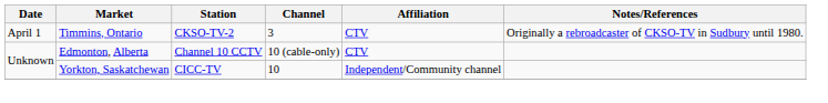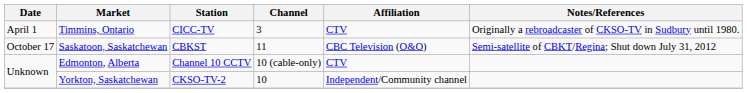Timmins, Ontario | Station: CKSO-TV-2 -> CICC-TV
+ row: October 17 | Saskatoon, Saskatchewan | CBKST | 11 | CBC Television (O&O) | Semi-satellite of CBKT/Regina; Shut down July 31, 2012
Yorkton, Saskatchewan | Station: CICC-TV -> CKSO-TV-2
